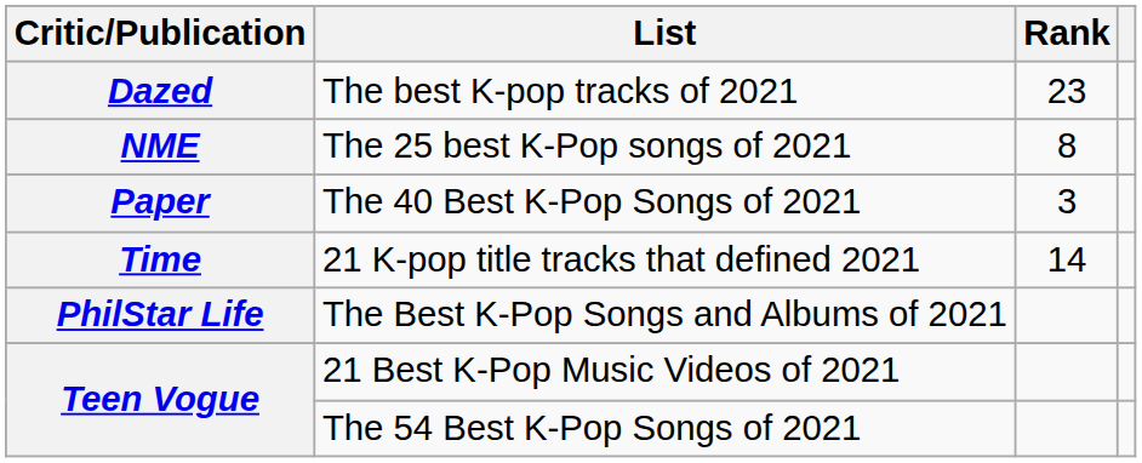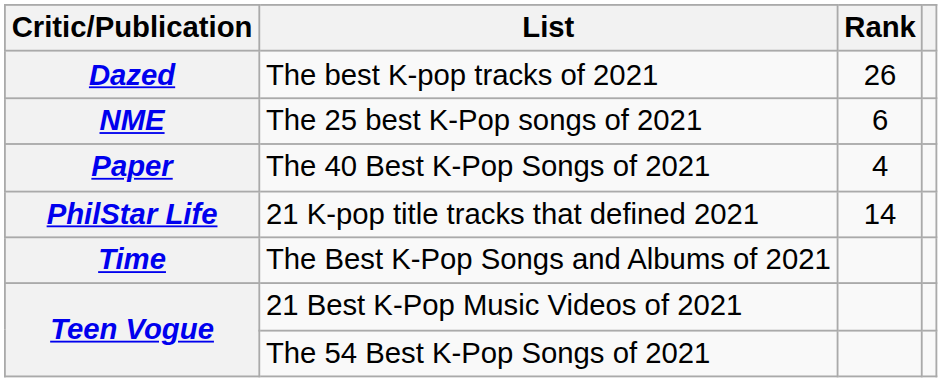The best K-pop tracks of 2021 | Rank: 23 -> 26
The 25 best K-Pop songs of 2021 | Rank: 8 -> 6
The 40 Best K-Pop Songs of 2021 | Rank: 3 -> 4
21 K-pop title tracks that defined 2021 | Critic/Publication: Time -> PhilStar Life
The Best K-Pop Songs and Albums of 2021 | Critic/Publication: PhilStar Life -> Time
